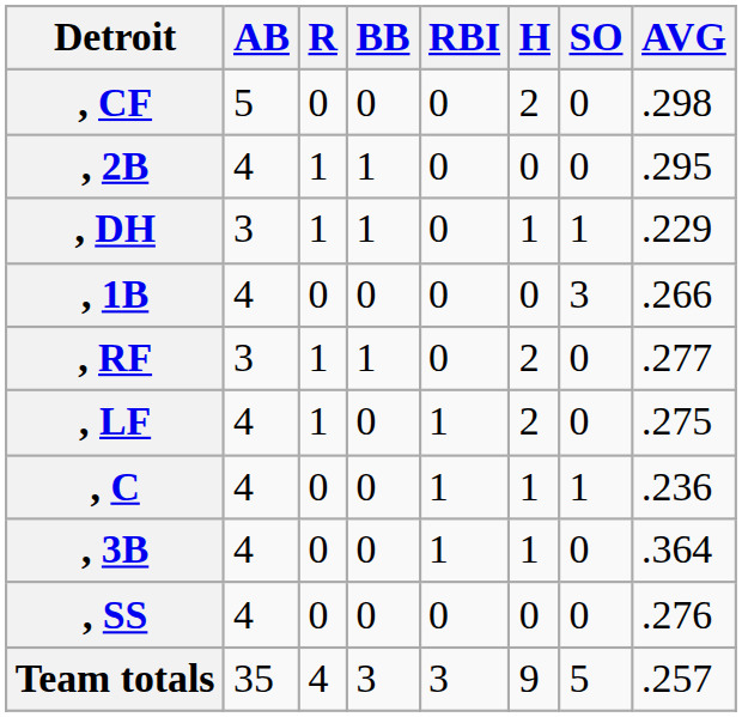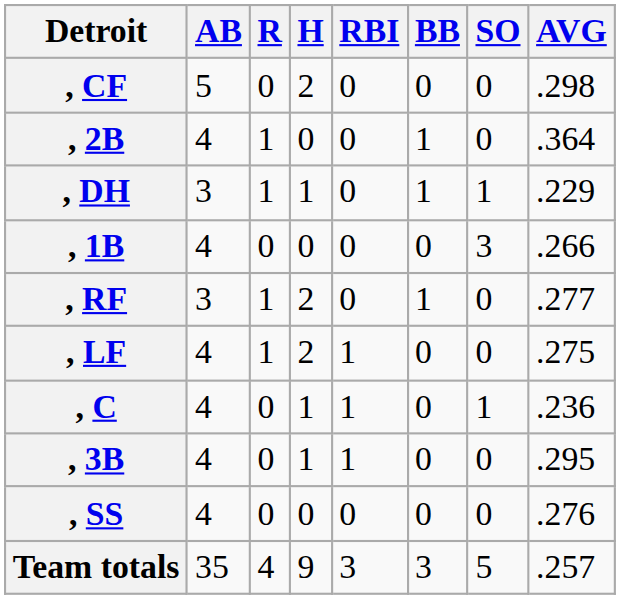columns swapped: H <-> BB
, 2B | AVG: .295 -> .364
, 3B | AVG: .364 -> .295
